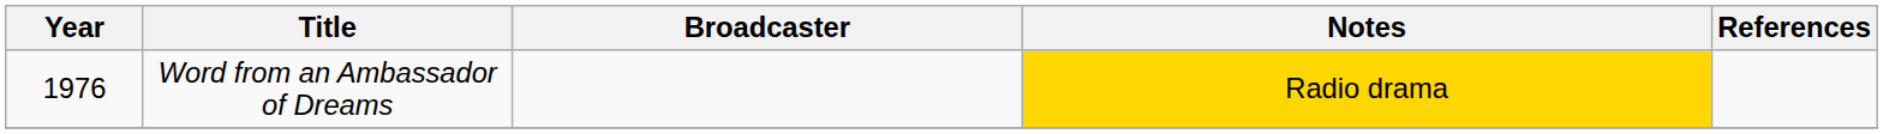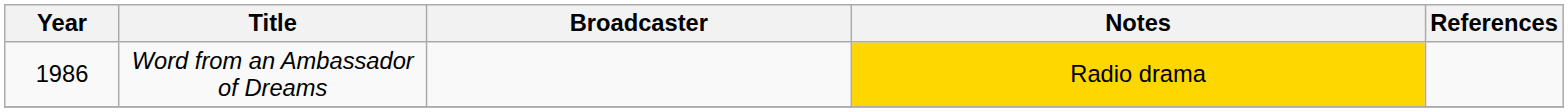Word from an Ambassador of Dreams | Year: 1976 -> 1986
